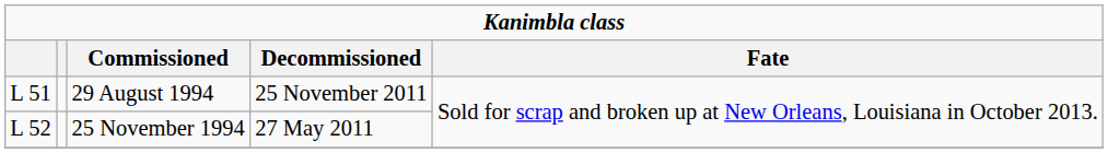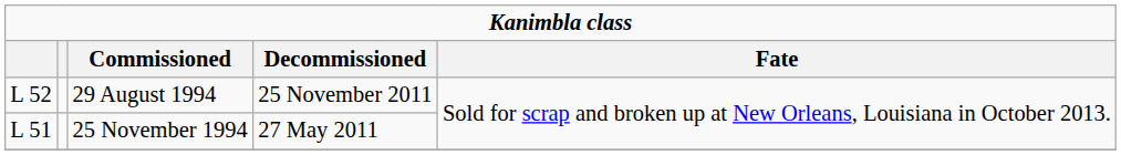29 August 1994 | column 1: L 51 -> L 52
25 November 1994 | column 1: L 52 -> L 51
